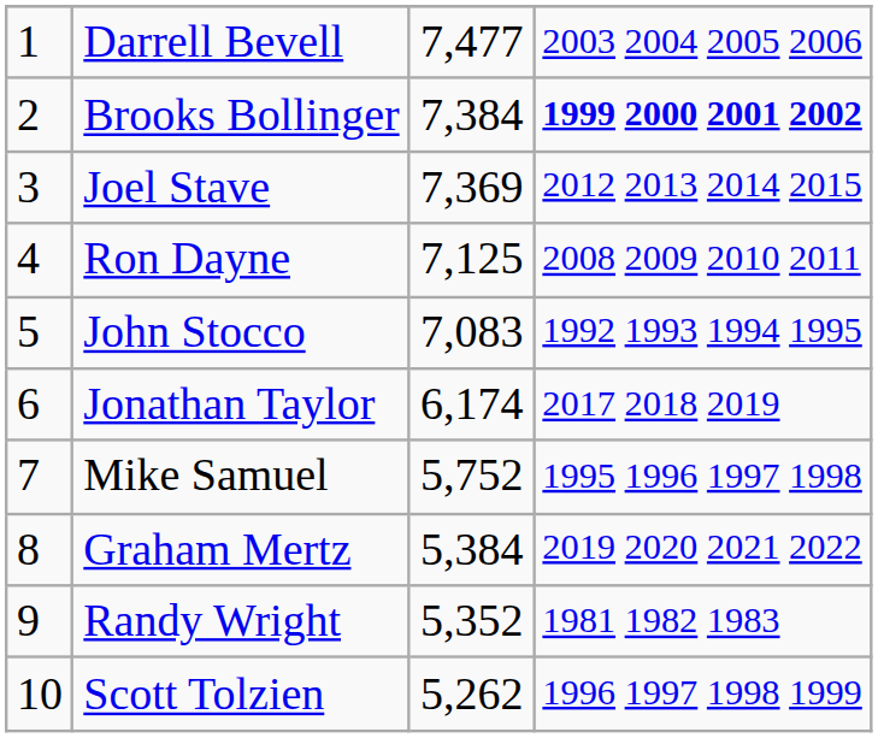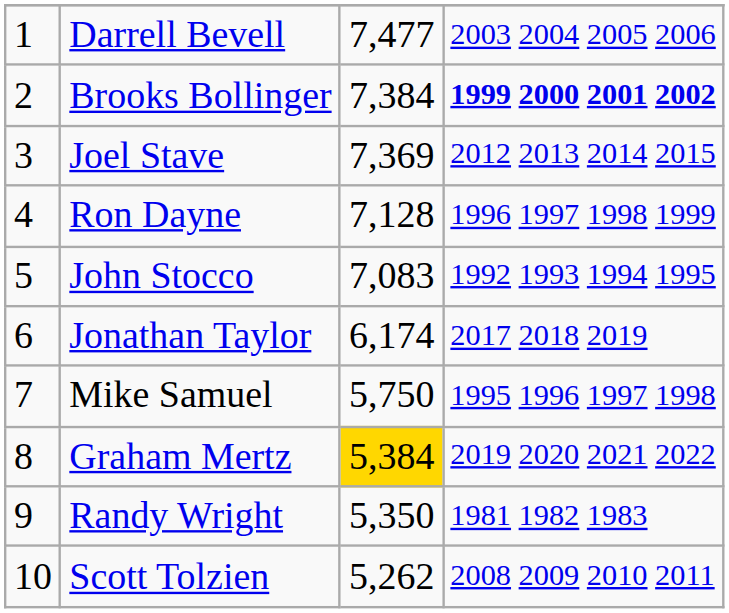Ron Dayne | column 3: 7,125 -> 7,128
Ron Dayne | column 4: 2008 2009 2010 2011 -> 1996 1997 1998 1999
Mike Samuel | column 3: 5,752 -> 5,750
Graham Mertz | column 3: no background -> gold background
Randy Wright | column 3: 5,352 -> 5,350
Scott Tolzien | column 4: 1996 1997 1998 1999 -> 2008 2009 2010 2011
